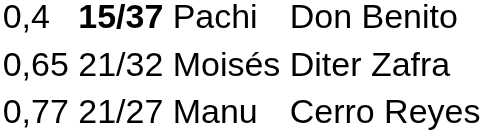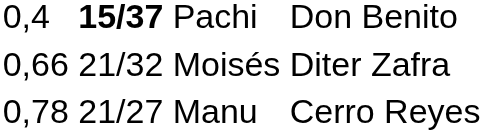Moisés | column 1: 0,65 -> 0,66
Manu | column 1: 0,77 -> 0,78
